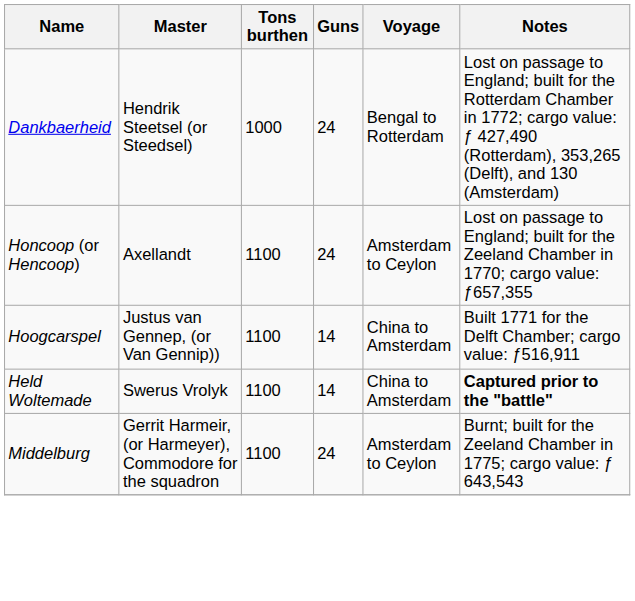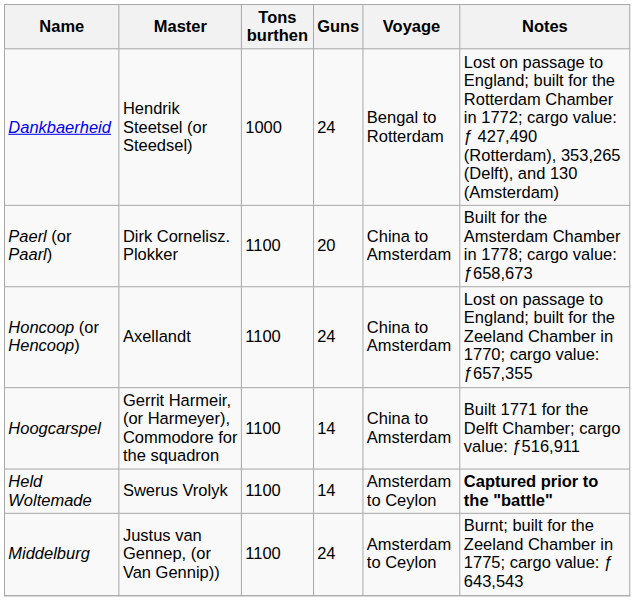+ row: Paerl (or Paarl) | Dirk Cornelisz. Plokker | 1100 | 20 | China to Amsterdam | Built for the Amsterdam Chamber in 1778; cargo value: ƒ658,673
Honcoop (or Hencoop) | Voyage: Amsterdam to Ceylon -> China to Amsterdam
Hoogcarspel | Master: Justus van Gennep, (or Van Gennip)) -> Gerrit Harmeir, (or Harmeyer), Commodore for the squadron
Held Woltemade | Voyage: China to Amsterdam -> Amsterdam to Ceylon
Middelburg | Master: Gerrit Harmeir, (or Harmeyer), Commodore for the squadron -> Justus van Gennep, (or Van Gennip))
